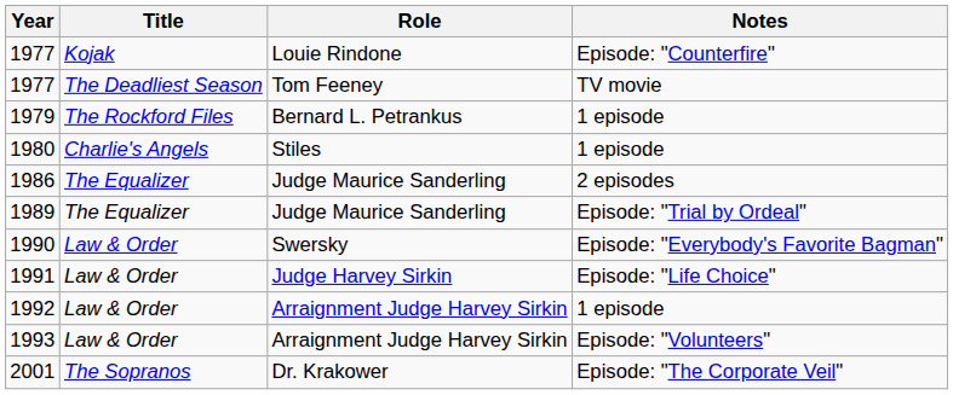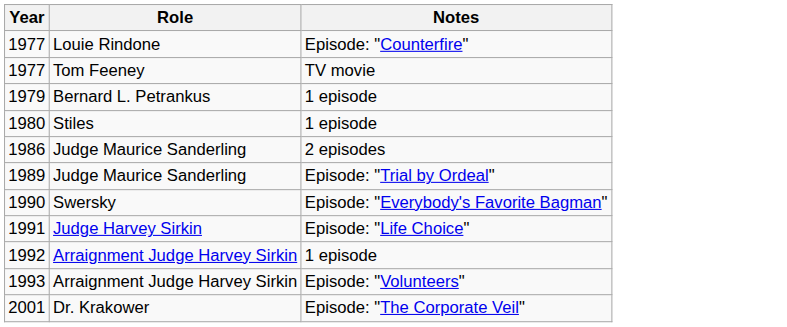- column: Title | Kojak | The Deadliest Season | The Rockford Files | Charlie's Angels | The Equalizer | The Equalizer | Law & Order | Law & Order | Law & Order | Law & Order | The Sopranos
